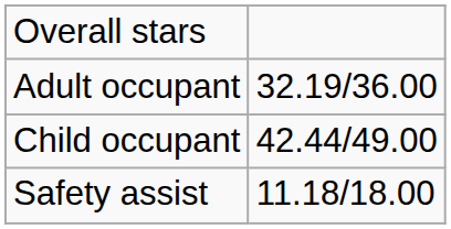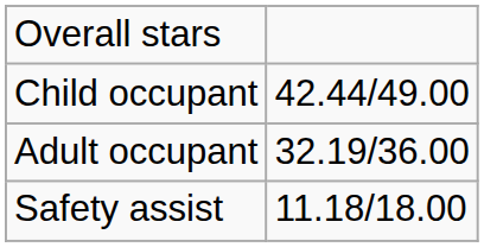rows swapped: Adult occupant <-> Child occupant
